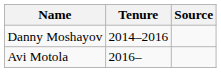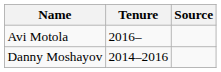rows swapped: Danny Moshayov <-> Avi Motola
